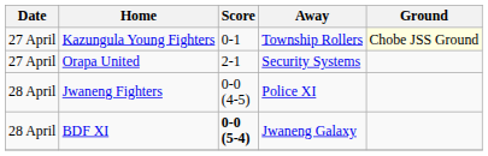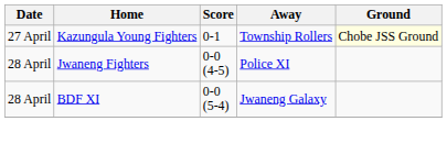- row: 27 April | Orapa United | 2-1 | Security Systems
BDF XI | Score: bold -> normal
